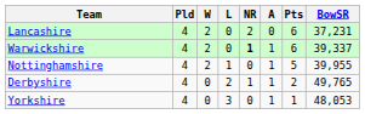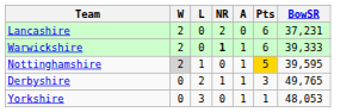- column: Pld | 4 | 4 | 4 | 4 | 4
Warwickshire | BowSR: 39,337 -> 39,333
Nottinghamshire | W: no background -> lightgrey background
Nottinghamshire | Pts: no background -> gold background
Nottinghamshire | BowSR: 39,955 -> 39,595
Derbyshire | Pts: 2 -> 3
